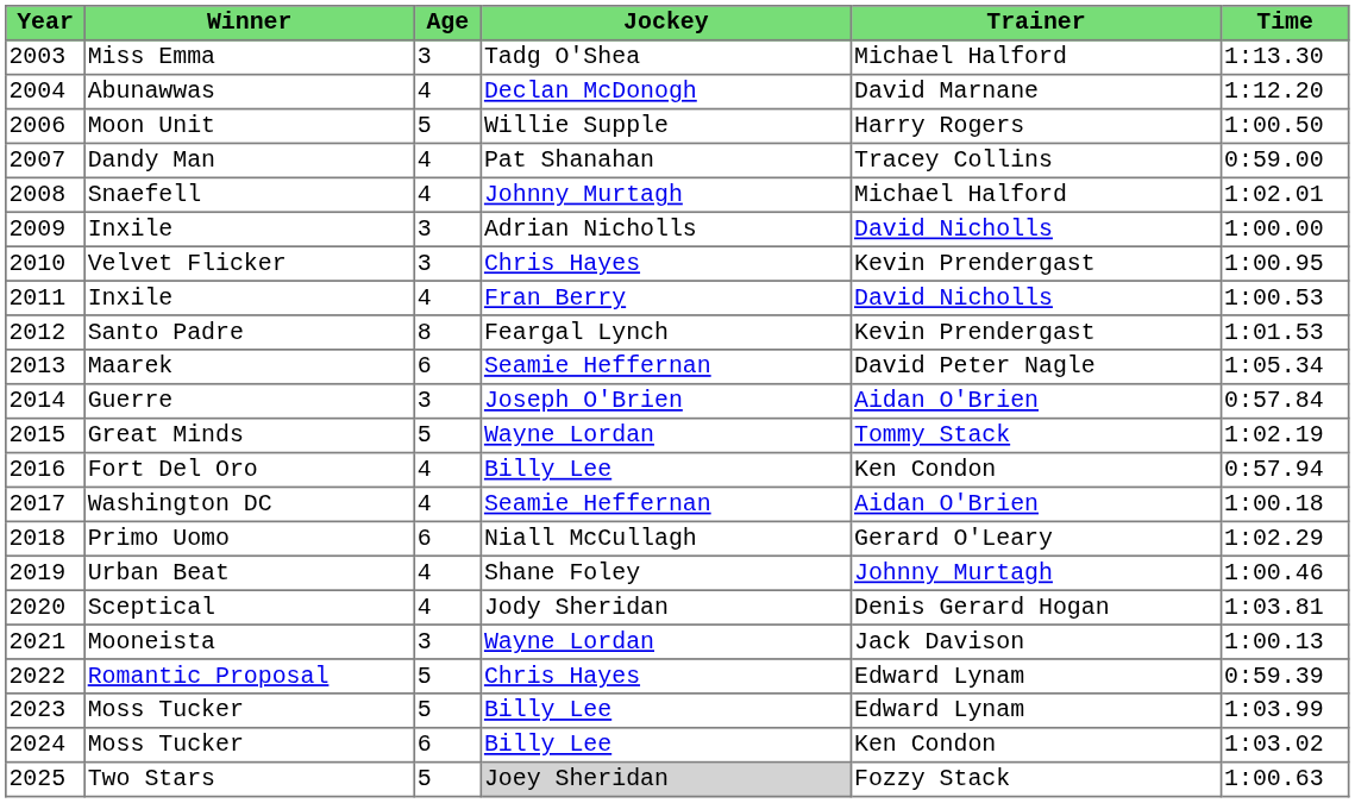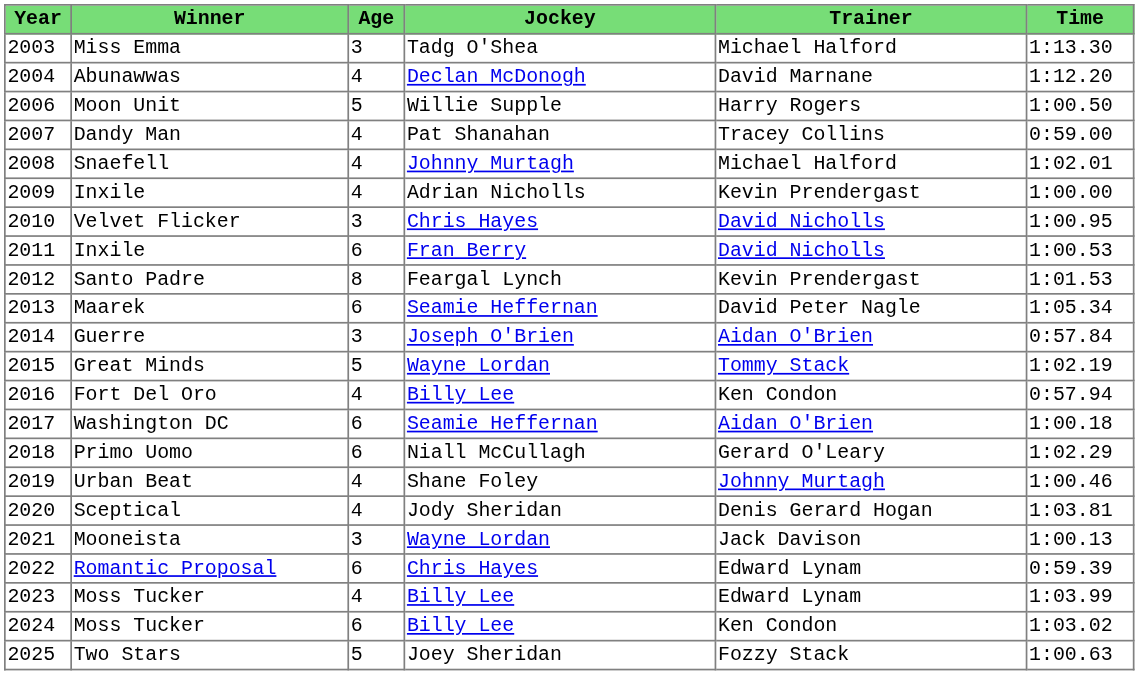2009 / Inxile | Age: 3 -> 4
2009 / Inxile | Trainer: David Nicholls -> Kevin Prendergast
Velvet Flicker | Trainer: Kevin Prendergast -> David Nicholls
2011 / Inxile | Age: 4 -> 6
Washington DC | Age: 4 -> 6
Romantic Proposal | Age: 5 -> 6
2023 / Moss Tucker | Age: 5 -> 4
Two Stars | Jockey: lightgrey background -> no background
